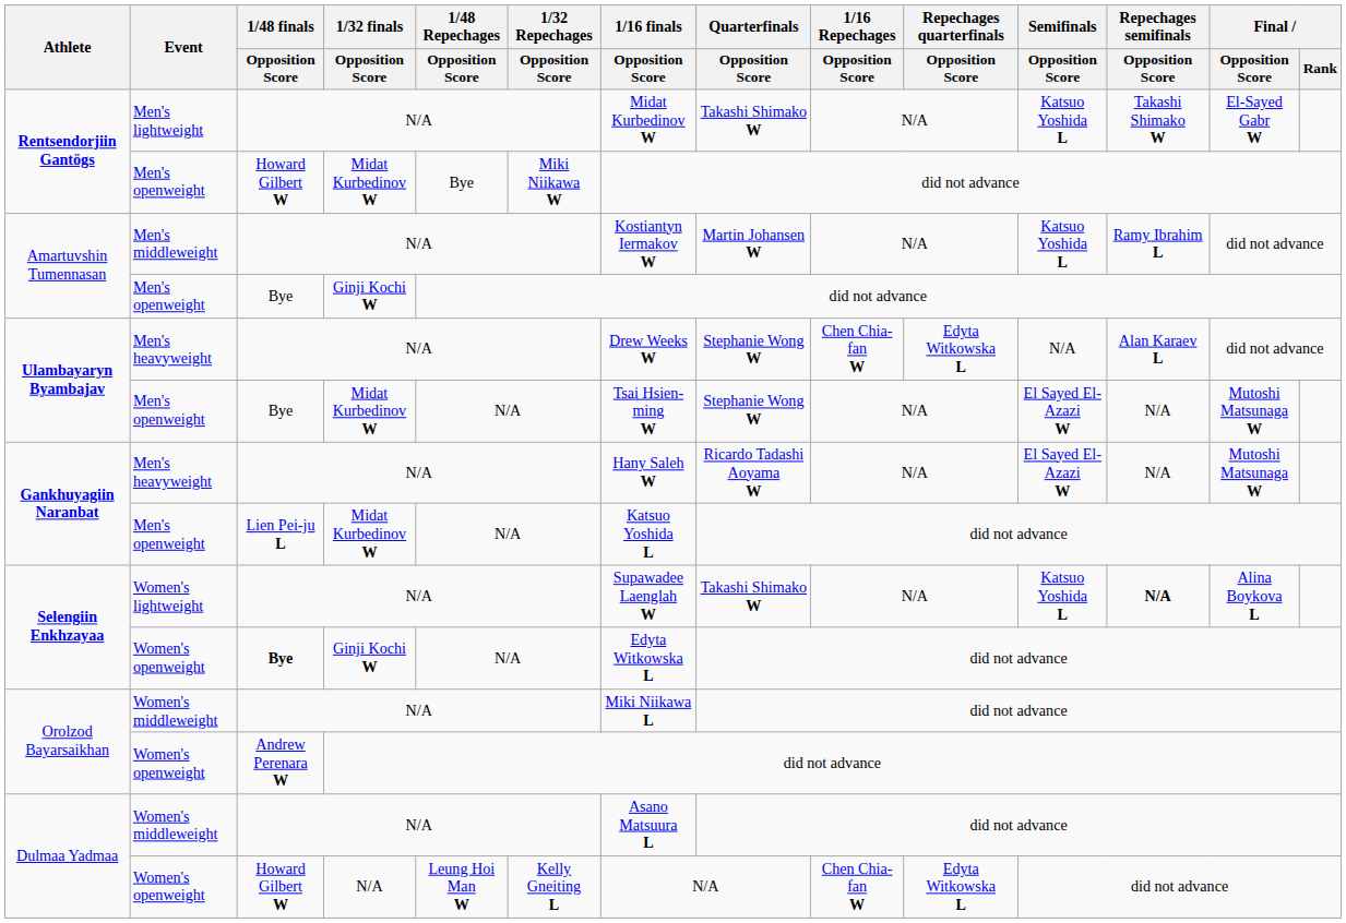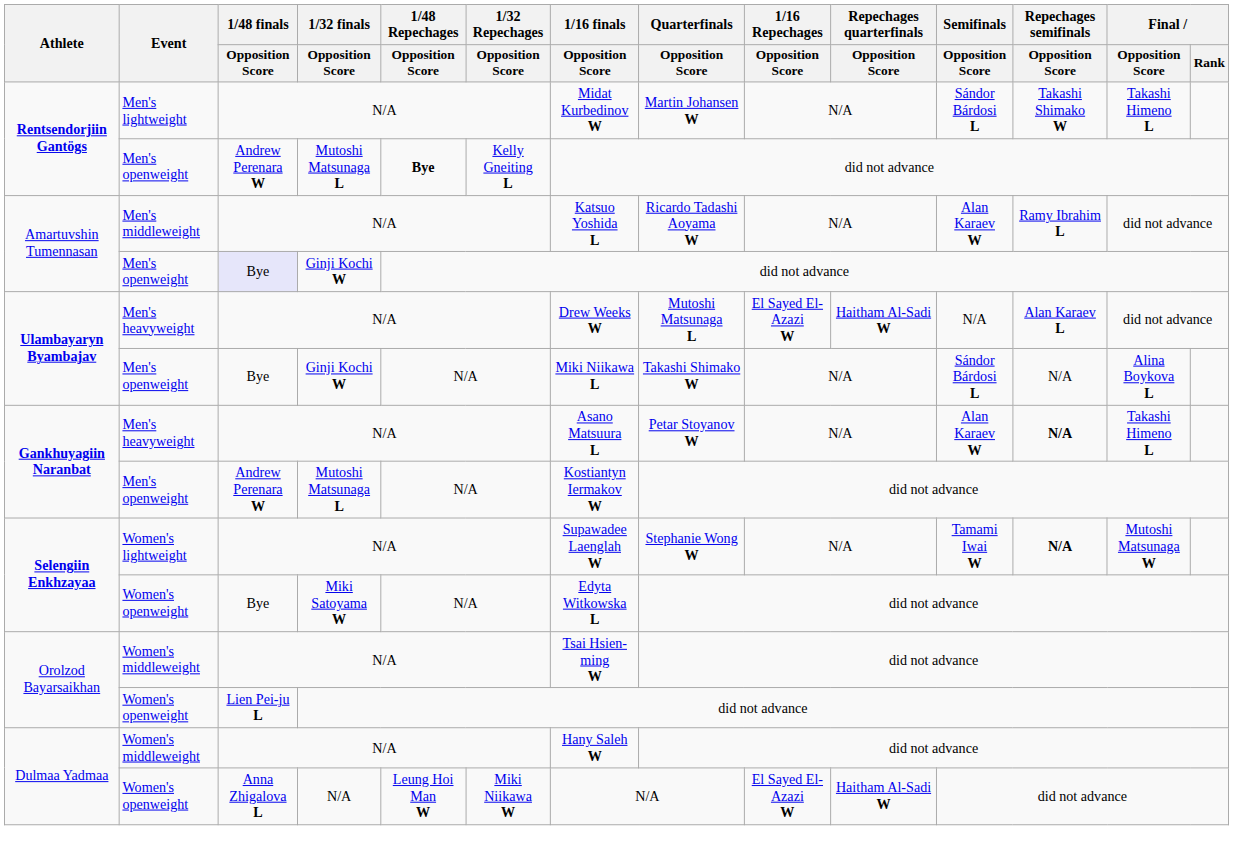Rentsendorjiin Gantögs / Men's lightweight | Quarterfinals / Opposition Score: Takashi Shimako W -> Martin Johansen W
Rentsendorjiin Gantögs / Men's lightweight | Semifinals / Opposition Score: Katsuo Yoshida L -> Sándor Bárdosi L
Rentsendorjiin Gantögs / Men's lightweight | Final / Opposition Score: El-Sayed Gabr W -> Takashi Himeno L
Rentsendorjiin Gantögs / Men's openweight | 1/48 finals / Opposition Score: Howard Gilbert W -> Andrew Perenara W
Rentsendorjiin Gantögs / Men's openweight | 1/32 finals / Opposition Score: Midat Kurbedinov W -> Mutoshi Matsunaga L
Rentsendorjiin Gantögs / Men's openweight | 1/48 Repechages / Opposition Score: normal -> bold
Rentsendorjiin Gantögs / Men's openweight | 1/32 Repechages / Opposition Score: Miki Niikawa W -> Kelly Gneiting L
Amartuvshin Tumennasan / Men's middleweight | 1/16 finals / Opposition Score: Kostiantyn Iermakov W -> Katsuo Yoshida L
Amartuvshin Tumennasan / Men's middleweight | Quarterfinals / Opposition Score: Martin Johansen W -> Ricardo Tadashi Aoyama W
Amartuvshin Tumennasan / Men's middleweight | Semifinals / Opposition Score: Katsuo Yoshida L -> Alan Karaev W
Amartuvshin Tumennasan / Men's openweight | 1/48 finals / Opposition Score: no background -> lavender background
Ulambayaryn Byambajav / Men's heavyweight | Quarterfinals / Opposition Score: Stephanie Wong W -> Mutoshi Matsunaga L
Ulambayaryn Byambajav / Men's heavyweight | 1/16 Repechages / Opposition Score: Chen Chia-fan W -> El Sayed El-Azazi W
Ulambayaryn Byambajav / Men's heavyweight | Repechages quarterfinals / Opposition Score: Edyta Witkowska L -> Haitham Al-Sadi W
Ulambayaryn Byambajav / Men's openweight | 1/32 finals / Opposition Score: Midat Kurbedinov W -> Ginji Kochi W
Ulambayaryn Byambajav / Men's openweight | 1/16 finals / Opposition Score: Tsai Hsien-ming W -> Miki Niikawa L
Ulambayaryn Byambajav / Men's openweight | Quarterfinals / Opposition Score: Stephanie Wong W -> Takashi Shimako W
Ulambayaryn Byambajav / Men's openweight | Semifinals / Opposition Score: El Sayed El-Azazi W -> Sándor Bárdosi L
Ulambayaryn Byambajav / Men's openweight | Final / Opposition Score: Mutoshi Matsunaga W -> Alina Boykova L
Gankhuyagiin Naranbat / Men's heavyweight | 1/16 finals / Opposition Score: Hany Saleh W -> Asano Matsuura L
Gankhuyagiin Naranbat / Men's heavyweight | Quarterfinals / Opposition Score: Ricardo Tadashi Aoyama W -> Petar Stoyanov W
Gankhuyagiin Naranbat / Men's heavyweight | Semifinals / Opposition Score: El Sayed El-Azazi W -> Alan Karaev W
Gankhuyagiin Naranbat / Men's heavyweight | Repechages semifinals / Opposition Score: normal -> bold
Gankhuyagiin Naranbat / Men's heavyweight | Final / Opposition Score: Mutoshi Matsunaga W -> Takashi Himeno L
Gankhuyagiin Naranbat / Men's openweight | 1/48 finals / Opposition Score: Lien Pei-ju L -> Andrew Perenara W
Gankhuyagiin Naranbat / Men's openweight | 1/32 finals / Opposition Score: Midat Kurbedinov W -> Mutoshi Matsunaga L
Gankhuyagiin Naranbat / Men's openweight | 1/16 finals / Opposition Score: Katsuo Yoshida L -> Kostiantyn Iermakov W
Selengiin Enkhzayaa / Women's lightweight | Quarterfinals / Opposition Score: Takashi Shimako W -> Stephanie Wong W
Selengiin Enkhzayaa / Women's lightweight | Semifinals / Opposition Score: Katsuo Yoshida L -> Tamami Iwai W
Selengiin Enkhzayaa / Women's lightweight | Final / Opposition Score: Alina Boykova L -> Mutoshi Matsunaga W
Selengiin Enkhzayaa / Women's openweight | 1/48 finals / Opposition Score: bold -> normal
Selengiin Enkhzayaa / Women's openweight | 1/32 finals / Opposition Score: Ginji Kochi W -> Miki Satoyama W
Orolzod Bayarsaikhan / Women's middleweight | 1/16 finals / Opposition Score: Miki Niikawa L -> Tsai Hsien-ming W
Orolzod Bayarsaikhan / Women's openweight | 1/48 finals / Opposition Score: Andrew Perenara W -> Lien Pei-ju L
Dulmaa Yadmaa / Women's middleweight | 1/16 finals / Opposition Score: Asano Matsuura L -> Hany Saleh W
Dulmaa Yadmaa / Women's openweight | 1/48 finals / Opposition Score: Howard Gilbert W -> Anna Zhigalova L
Dulmaa Yadmaa / Women's openweight | 1/32 Repechages / Opposition Score: Kelly Gneiting L -> Miki Niikawa W
Dulmaa Yadmaa / Women's openweight | 1/16 Repechages / Opposition Score: Chen Chia-fan W -> El Sayed El-Azazi W
Dulmaa Yadmaa / Women's openweight | Repechages quarterfinals / Opposition Score: Edyta Witkowska L -> Haitham Al-Sadi W
